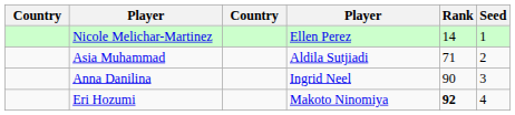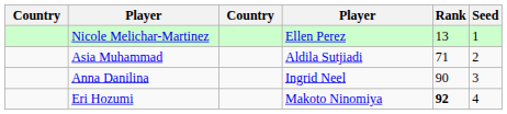Nicole Melichar-Martinez | Rank: 14 -> 13
